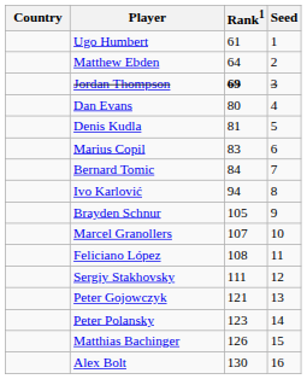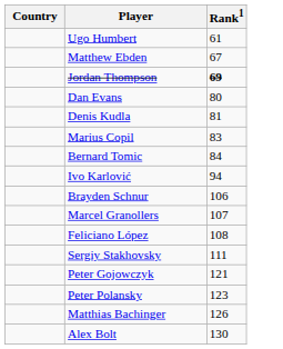- column: Seed | 1 | 2 | 3 | 4 | 5 | 6 | 7 | 8 | 9 | 10 | 11 | 12 | 13 | 14 | 15 | 16
Matthew Ebden | Rank1: 64 -> 67
Brayden Schnur | Rank1: 105 -> 106
